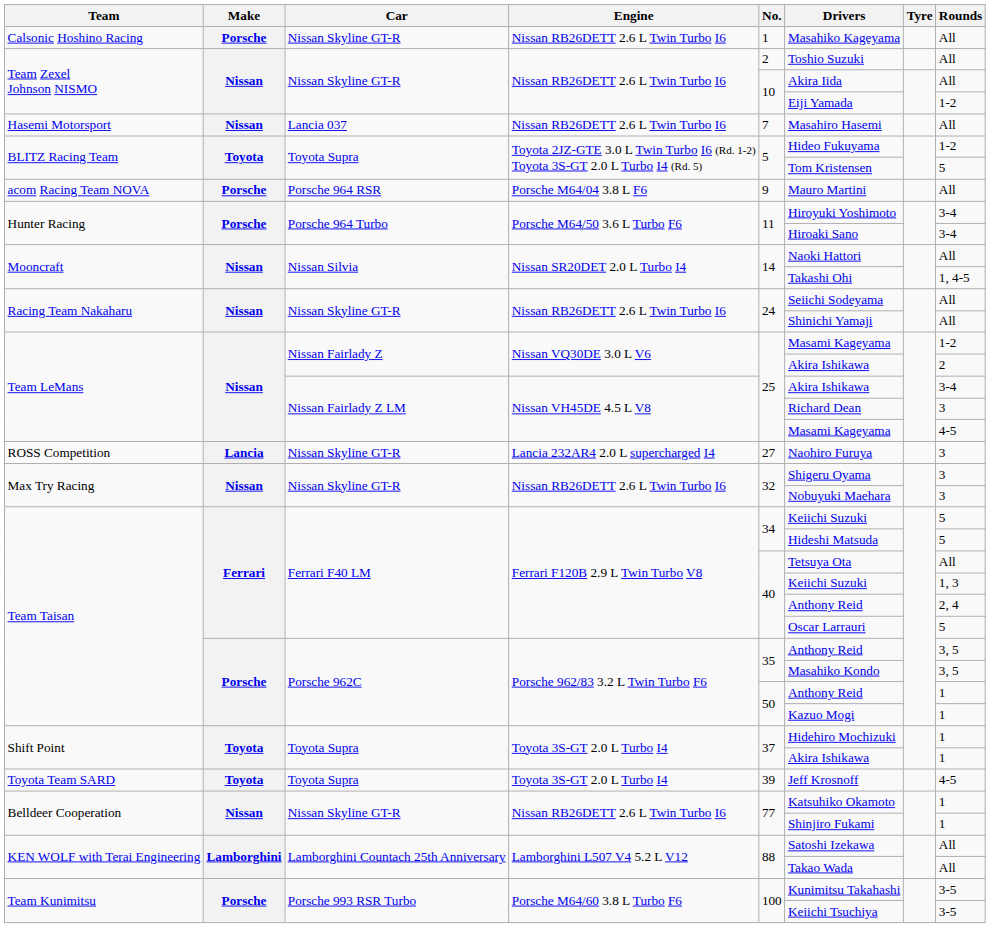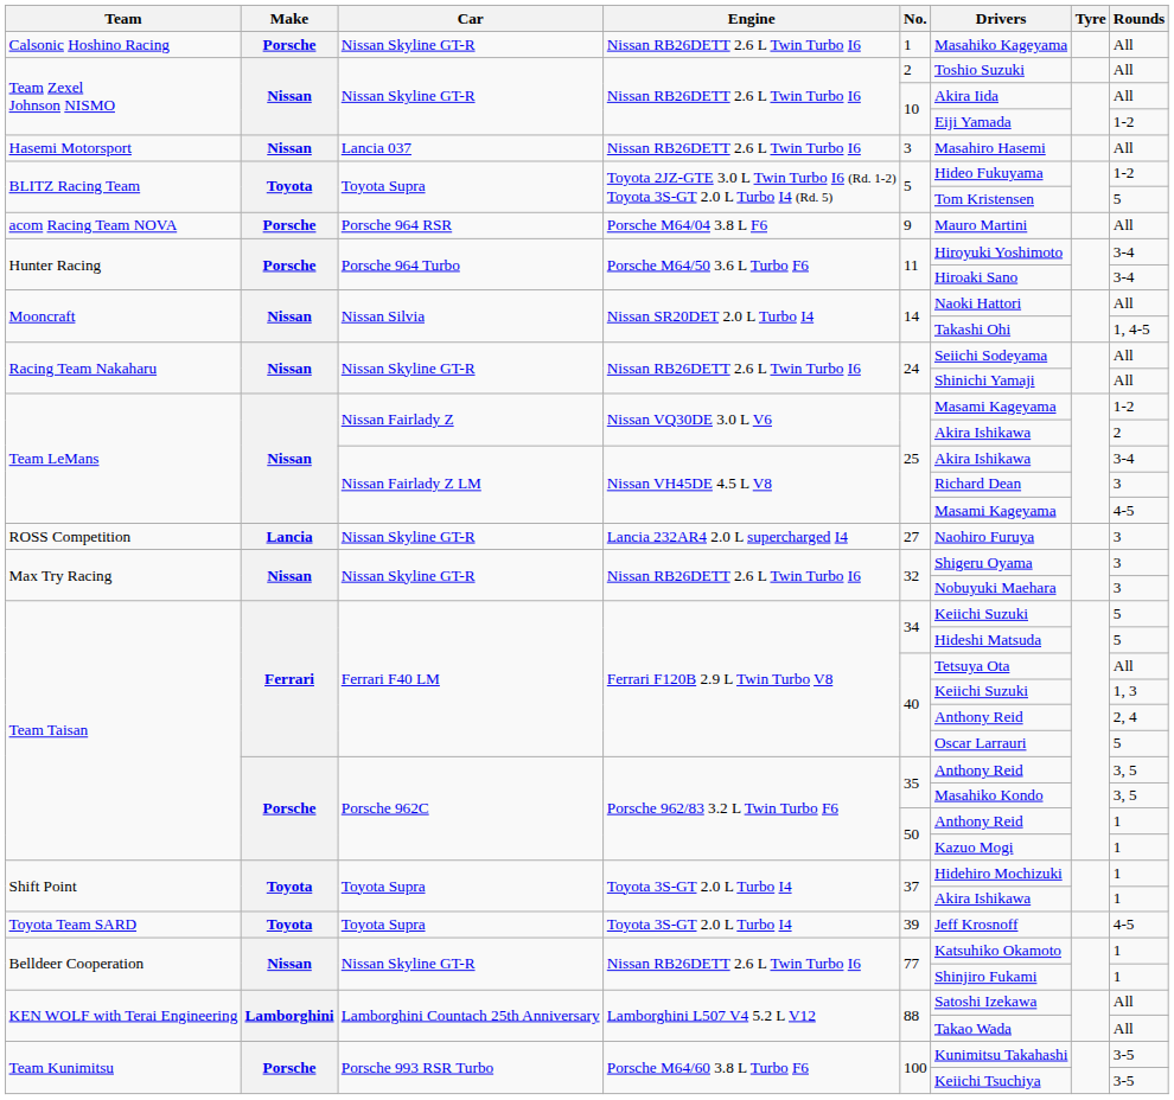Hasemi Motorsport | No.: 7 -> 3
